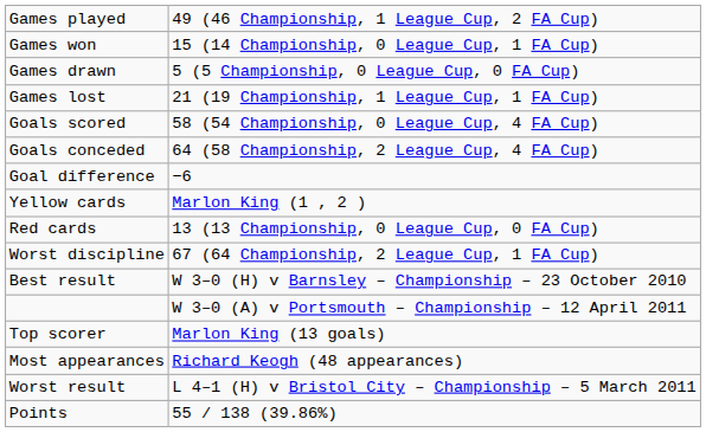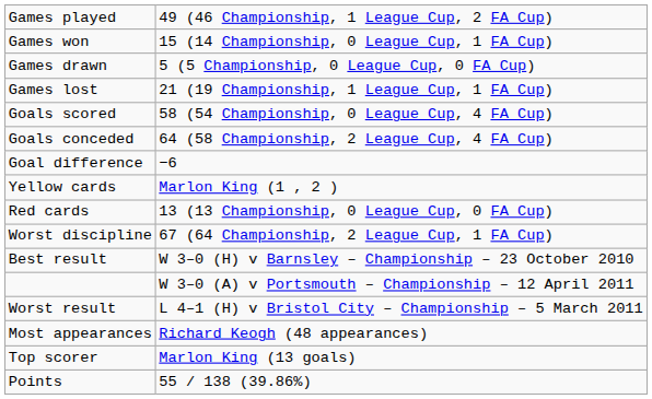rows swapped: Worst result <-> Top scorer
